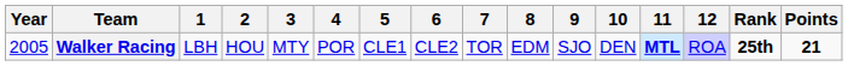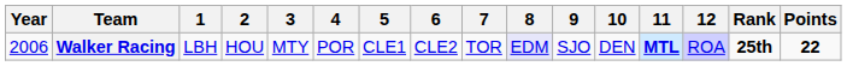Walker Racing | Year: 2005 -> 2006
Walker Racing | 8: no background -> lavender background
Walker Racing | Points: 21 -> 22
